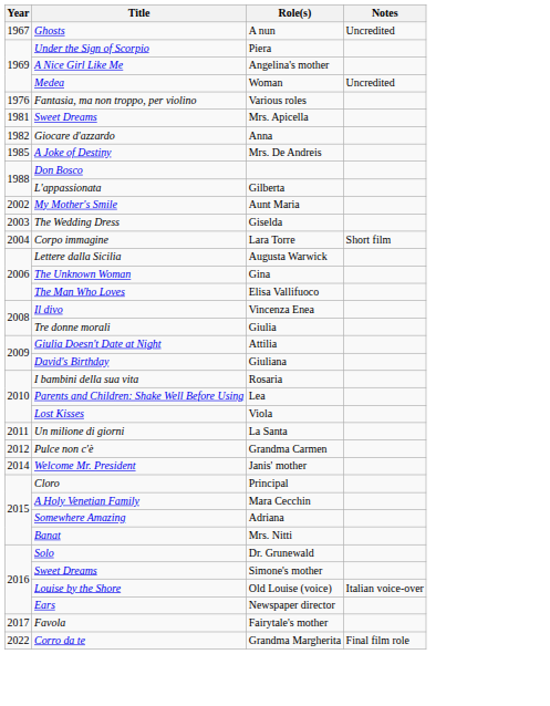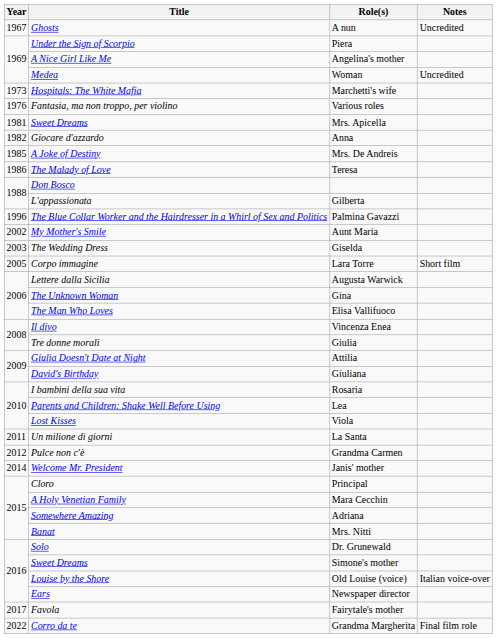+ row: 1973 | Hospitals: The White Mafia | Marchetti's wife
+ row: 1986 | The Malady of Love | Teresa
+ row: 1996 | The Blue Collar Worker and the Hairdresser in a Whirl of Sex and Politics | Palmina Gavazzi
Lara Torre | Year: 2004 -> 2005
